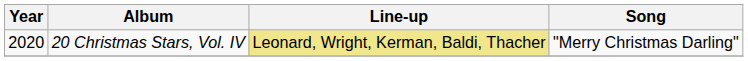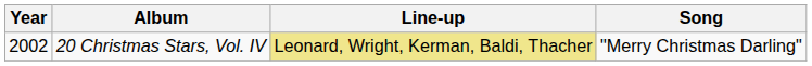20 Christmas Stars, Vol. IV | Year: 2020 -> 2002
